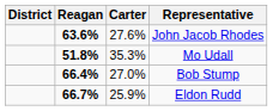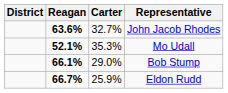John Jacob Rhodes | Carter: 27.6% -> 32.7%
Mo Udall | Reagan: 51.8% -> 52.1%
Bob Stump | Reagan: 66.4% -> 66.1%
Bob Stump | Carter: 27.0% -> 29.0%
